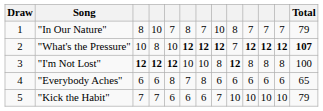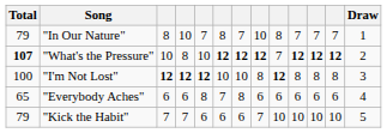columns swapped: Draw <-> Total
